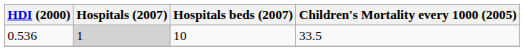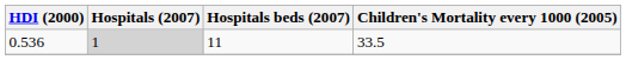0.536 | Hospitals beds (2007): 10 -> 11
